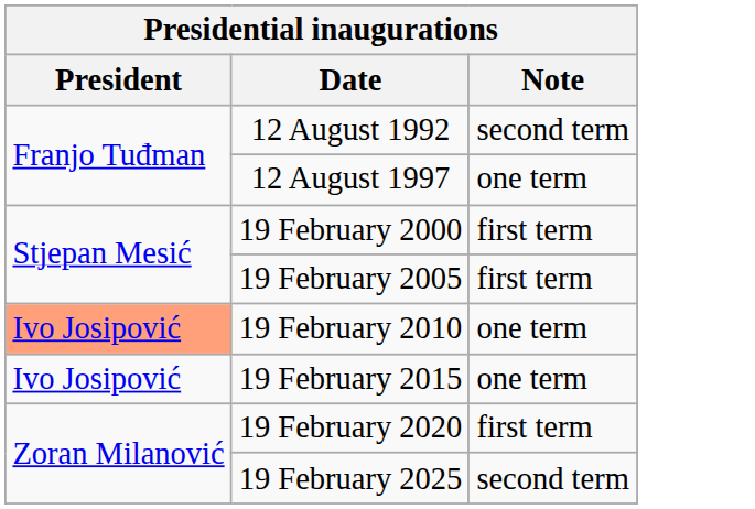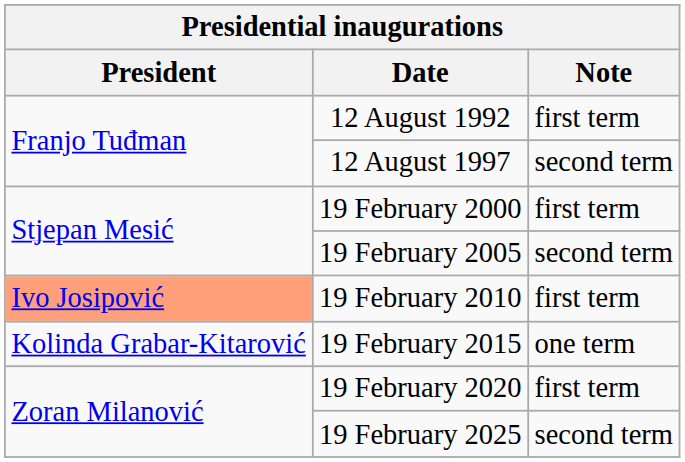12 August 1992 | Note: second term -> first term
12 August 1997 | Note: one term -> second term
19 February 2005 | Note: first term -> second term
19 February 2010 | Note: one term -> first term
19 February 2015 | President: Ivo Josipović -> Kolinda Grabar-Kitarović
